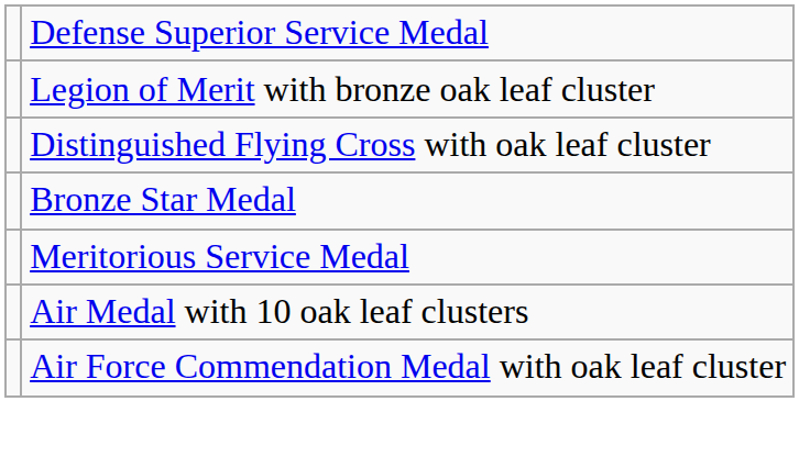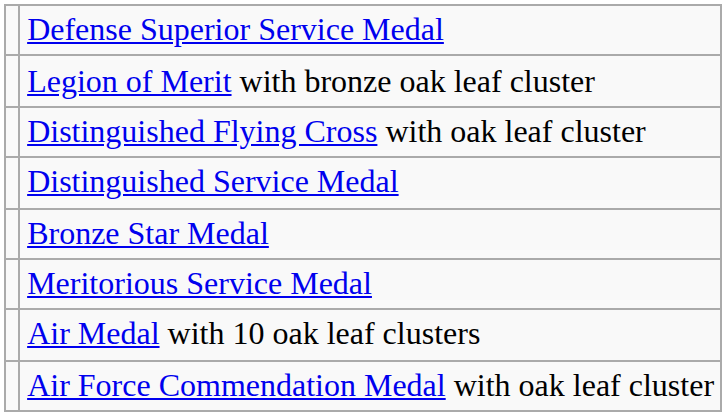+ row: Distinguished Service Medal
